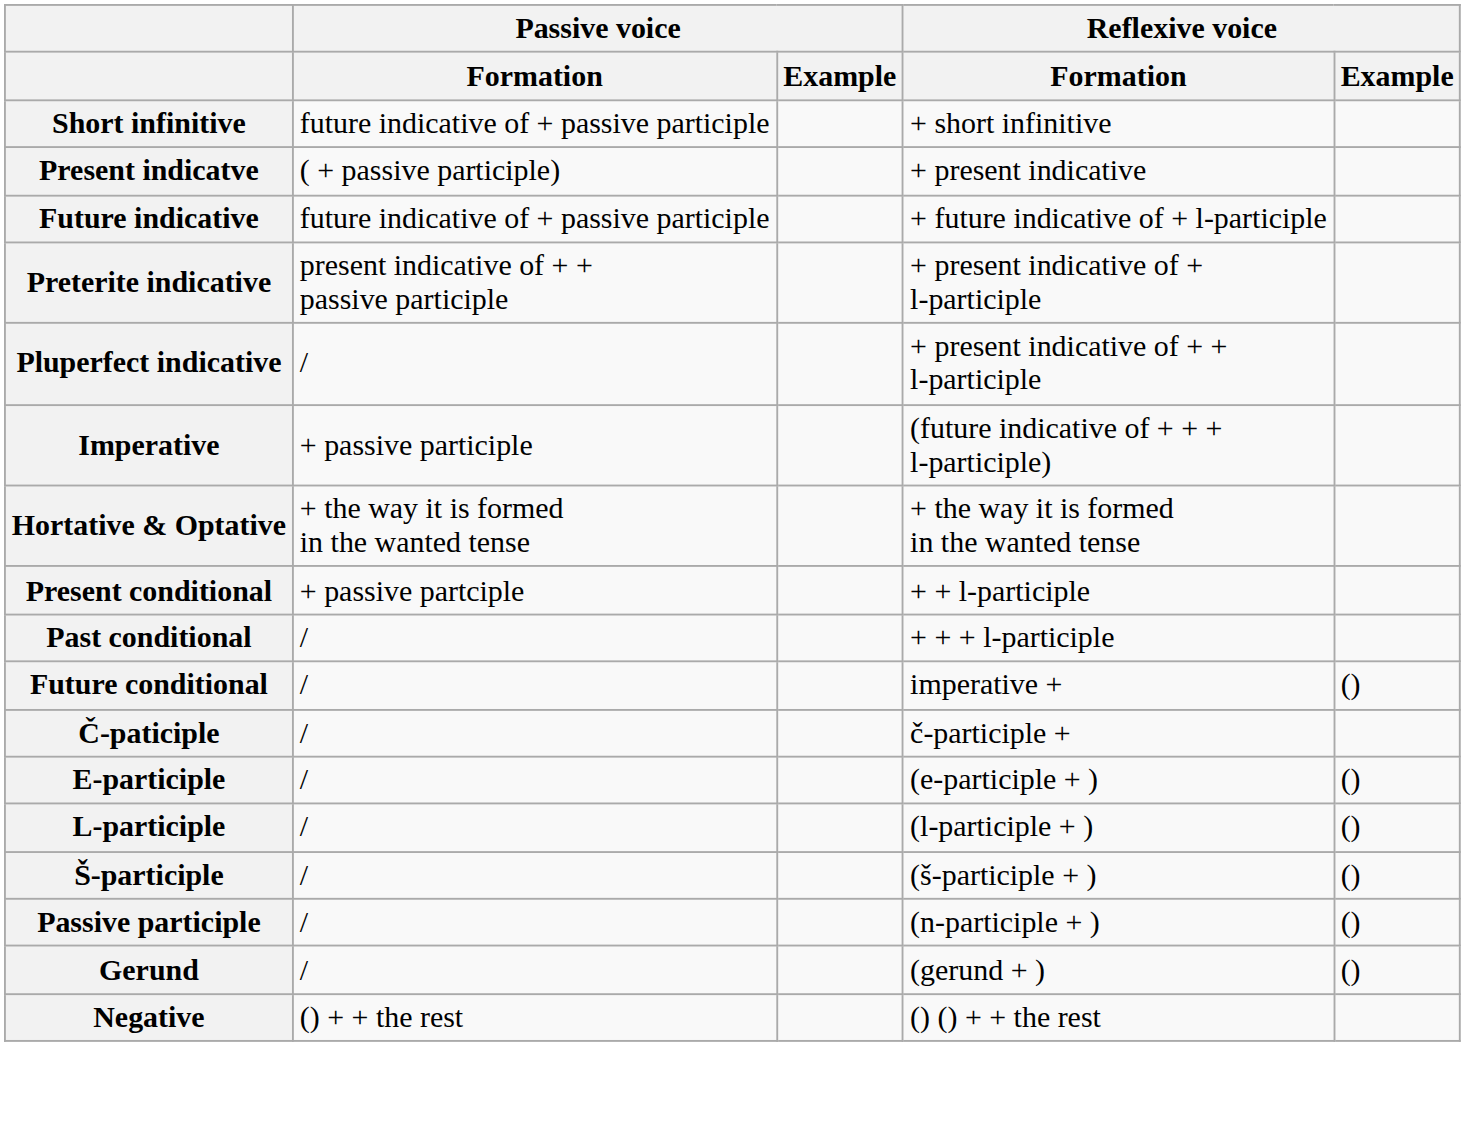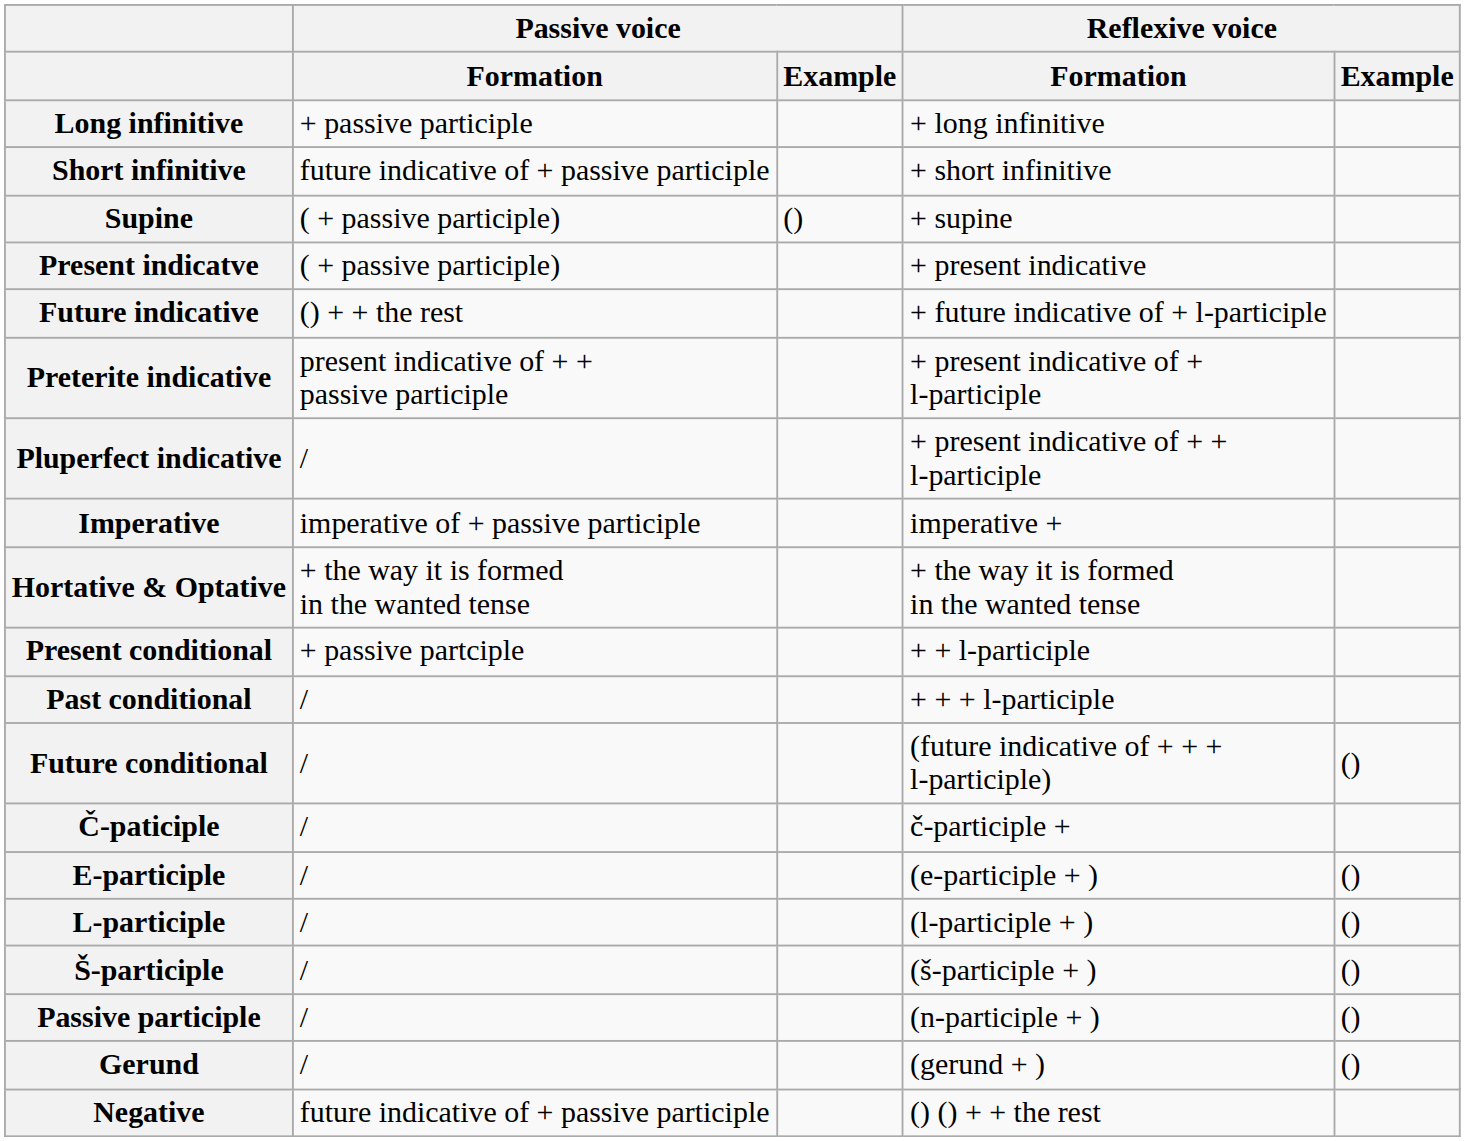+ row: Long infinitive | + passive participle | + long infinitive
+ row: Supine | ( + passive participle) | () | + supine
Future indicative | Passive voice / Formation: future indicative of + passive participle -> () + + the rest
Imperative | Passive voice / Formation: + passive participle -> imperative of + passive participle
Imperative | Reflexive voice / Formation: (future indicative of + + + l-participle) -> imperative +
Future conditional | Reflexive voice / Formation: imperative + -> (future indicative of + + + l-participle)
Negative | Passive voice / Formation: () + + the rest -> future indicative of + passive participle
